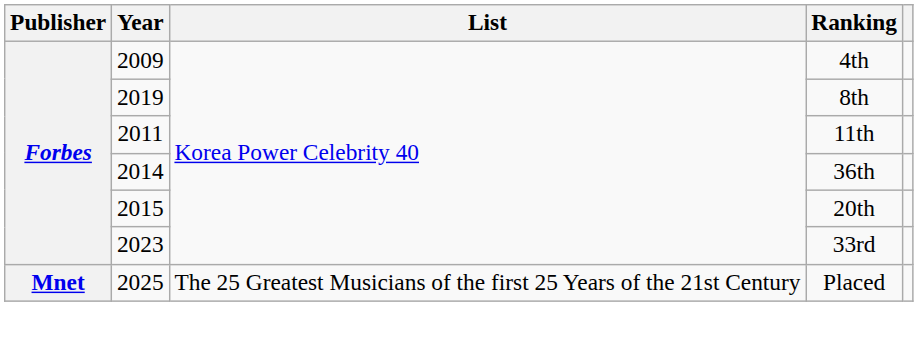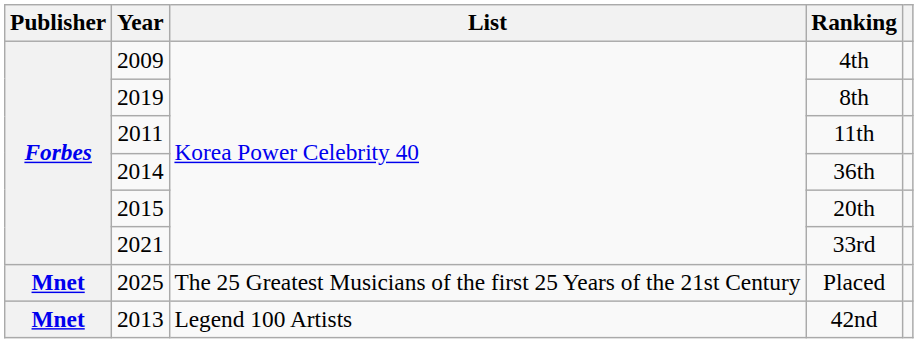33rd | Year: 2023 -> 2021
+ row: Mnet | 2013 | Legend 100 Artists | 42nd
